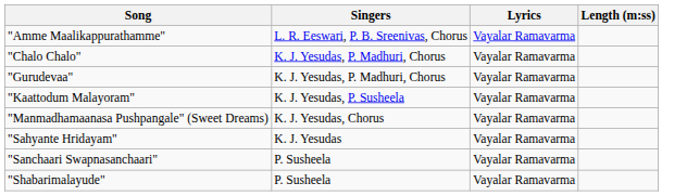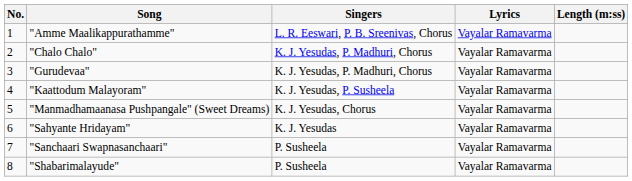+ column: No. | 1 | 2 | 3 | 4 | 5 | 6 | 7 | 8
